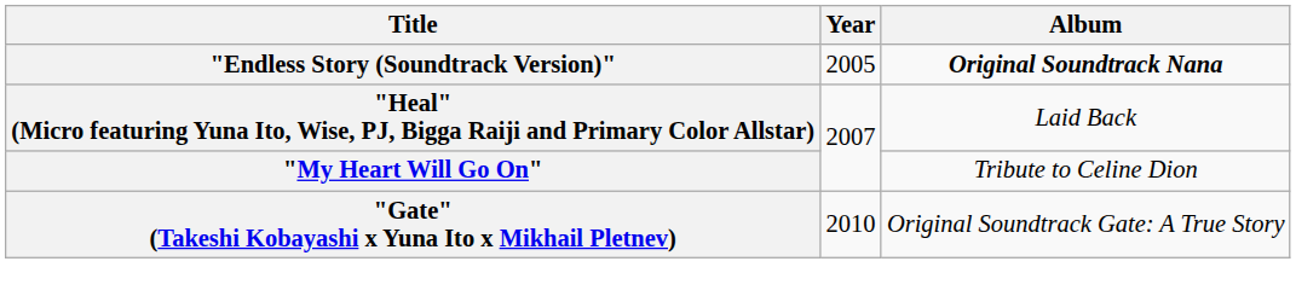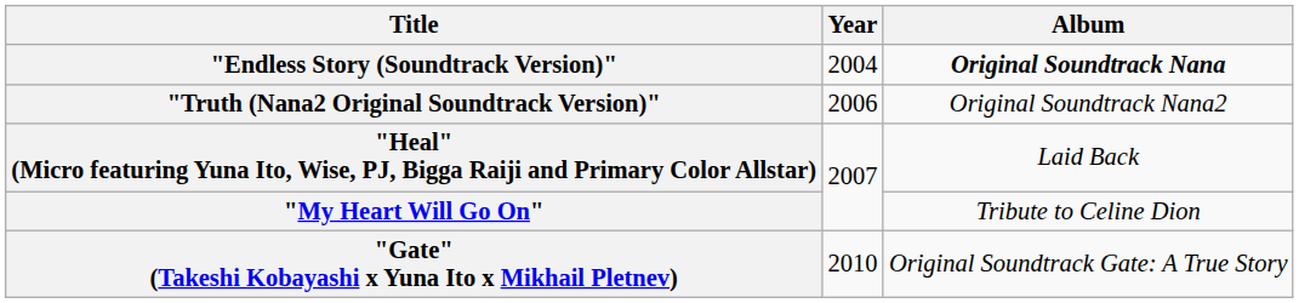"Endless Story (Soundtrack Version)" | Year: 2005 -> 2004
+ row: "Truth (Nana2 Original Soundtrack Version)" | 2006 | Original Soundtrack Nana2
